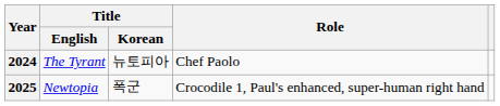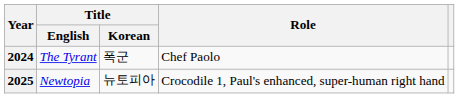2024 | Title / Korean: 뉴토피아 -> 폭군
2025 | Title / Korean: 폭군 -> 뉴토피아
